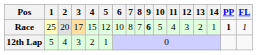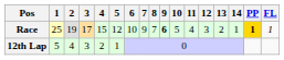Race | 2: 20 -> 19
Race | 7: 8 -> 9
Race | PP: no background -> gold background
